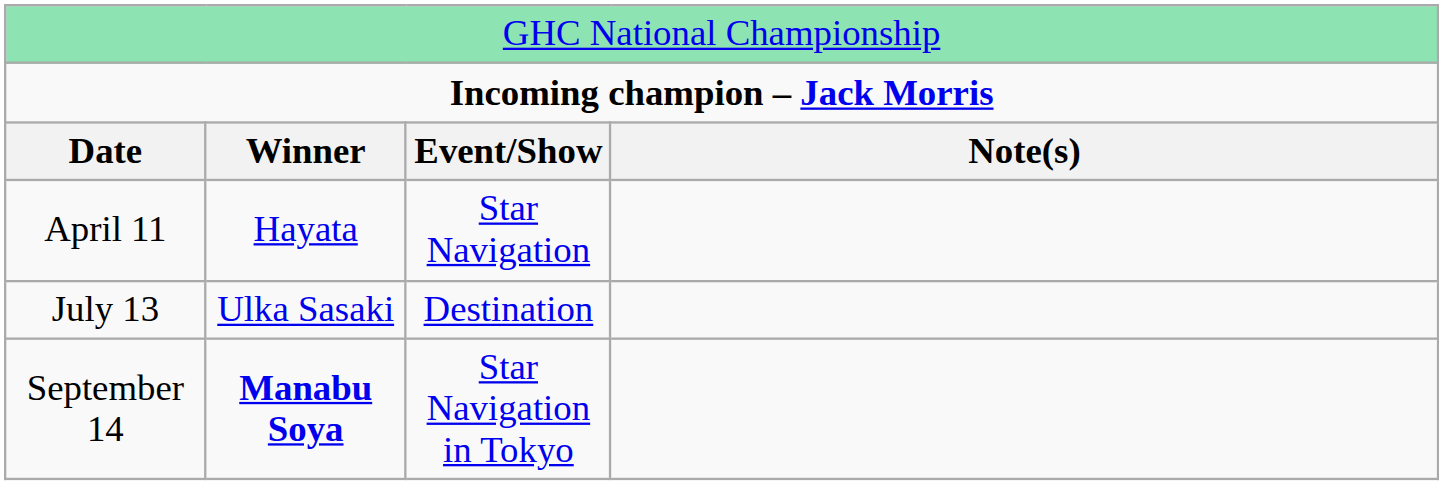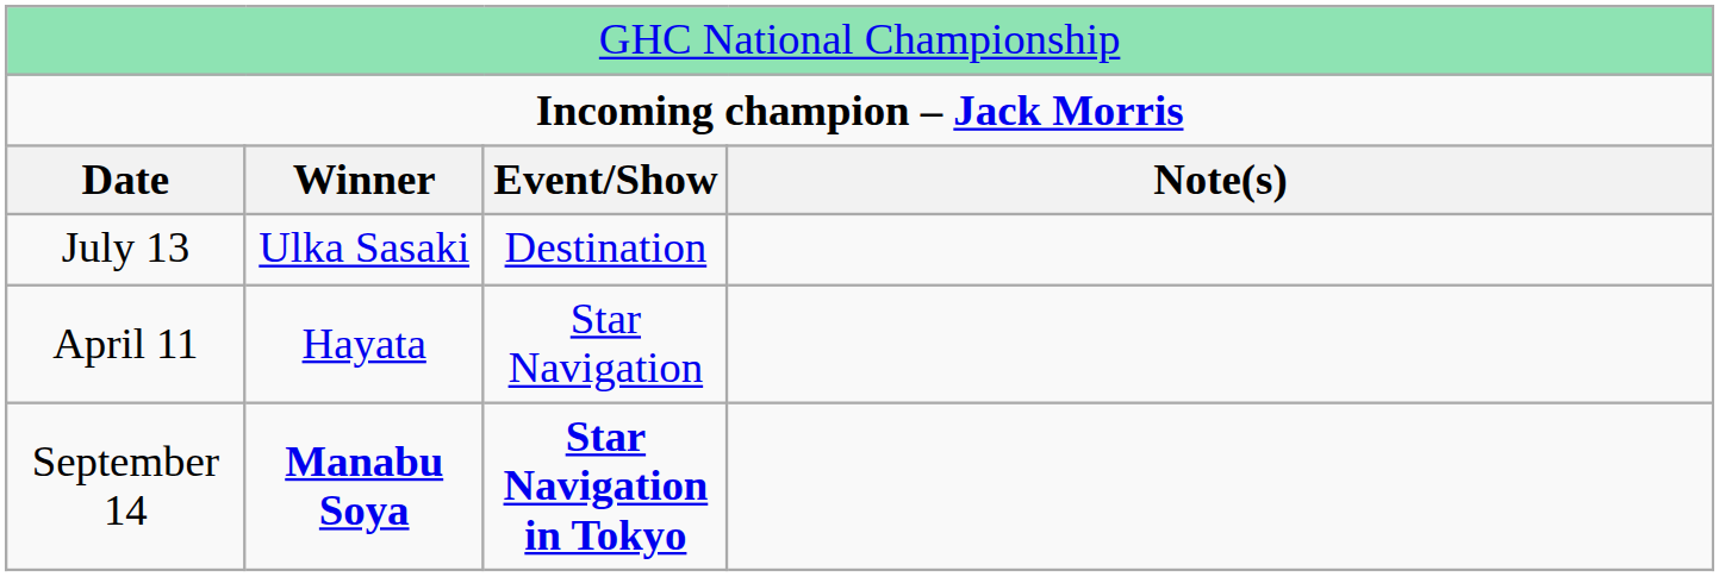rows swapped: April 11 <-> July 13
September 14 | column 3: normal -> bold
